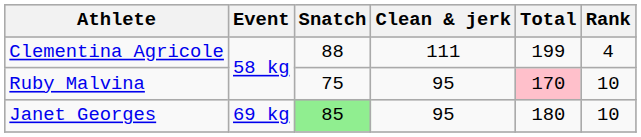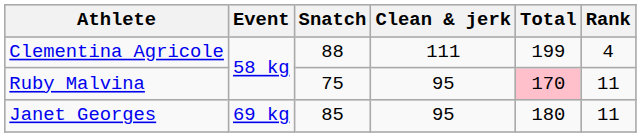Ruby Malvina | Rank: 10 -> 11
Janet Georges | Snatch: lightgreen background -> no background
Janet Georges | Rank: 10 -> 11
